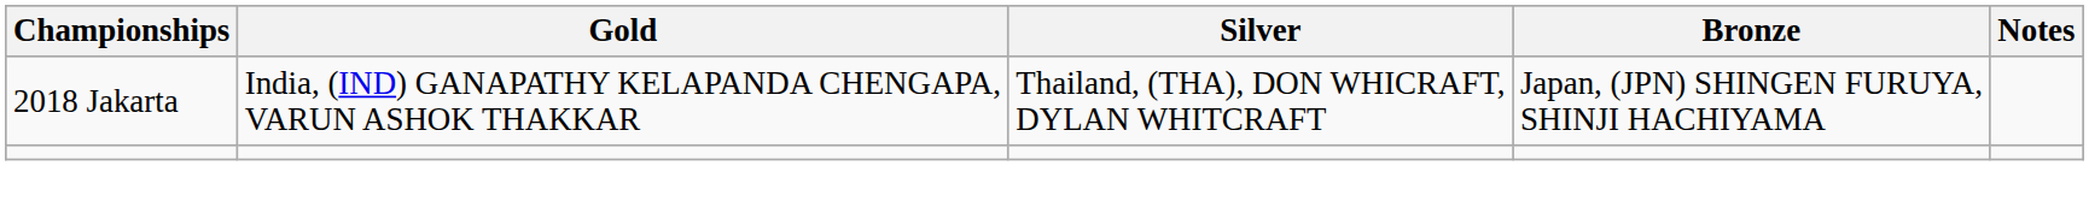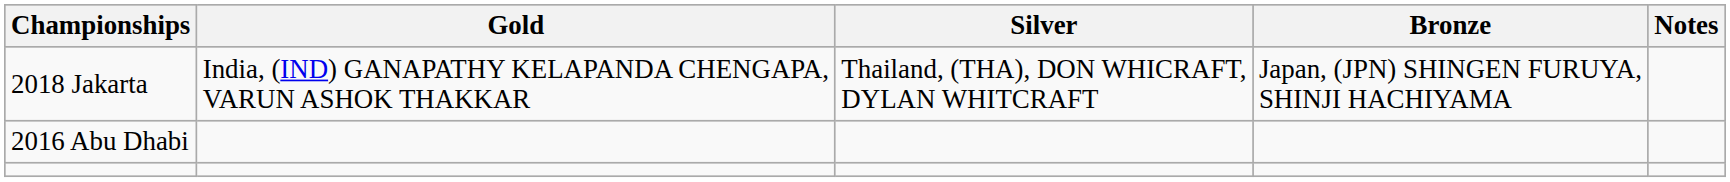+ row: 2016 Abu Dhabi
